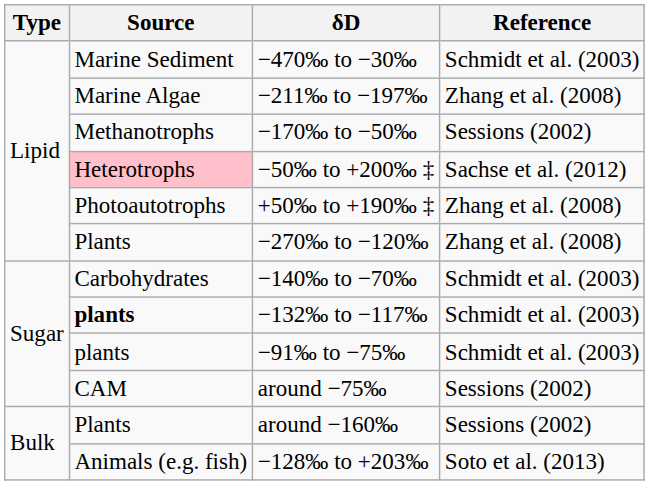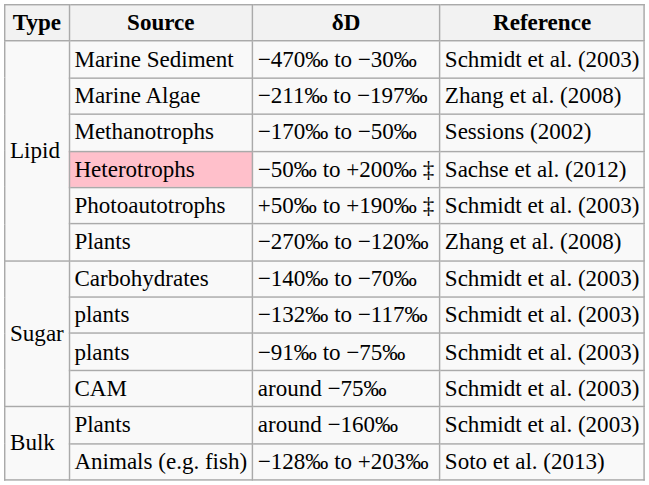+50‰ to +190‰ ‡ | Reference: Zhang et al. (2008) -> Schmidt et al. (2003)
−132‰ to −117‰ | Source: bold -> normal
around −75‰ | Reference: Sessions (2002) -> Schmidt et al. (2003)
around −160‰ | Reference: Sessions (2002) -> Schmidt et al. (2003)
